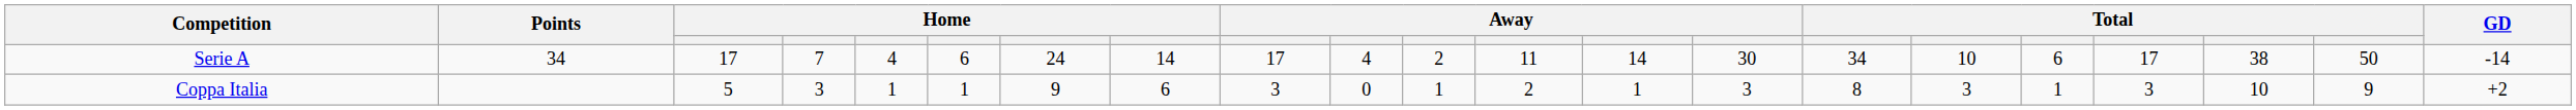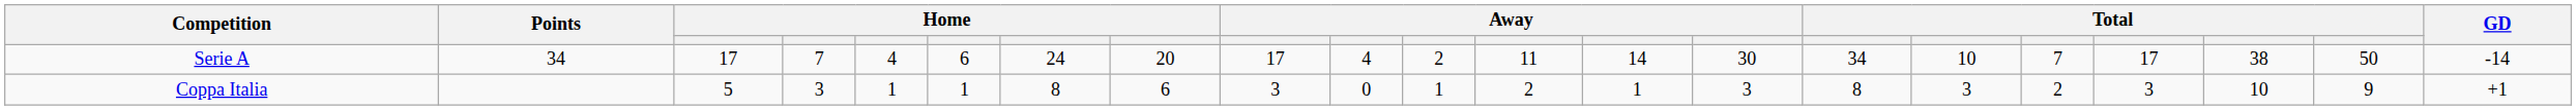Serie A | column 8: 14 -> 20
Serie A | column 17: 6 -> 7
Coppa Italia | column 7: 9 -> 8
Coppa Italia | column 17: 1 -> 2
Coppa Italia | GD: +2 -> +1
